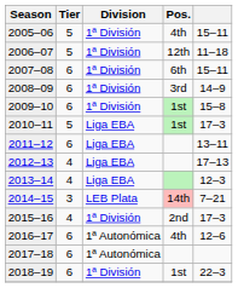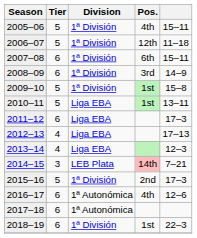2009–10 | Tier: 6 -> 5
2010–11 | column 5: 17–3 -> 13–11
2011–12 | column 5: 13–11 -> 17–3
2015–16 | Tier: 4 -> 5
